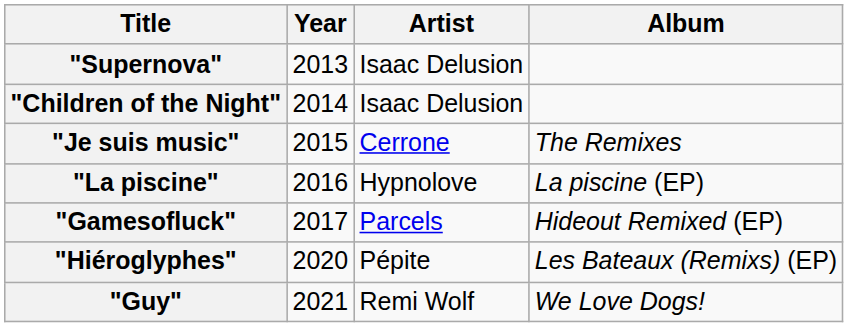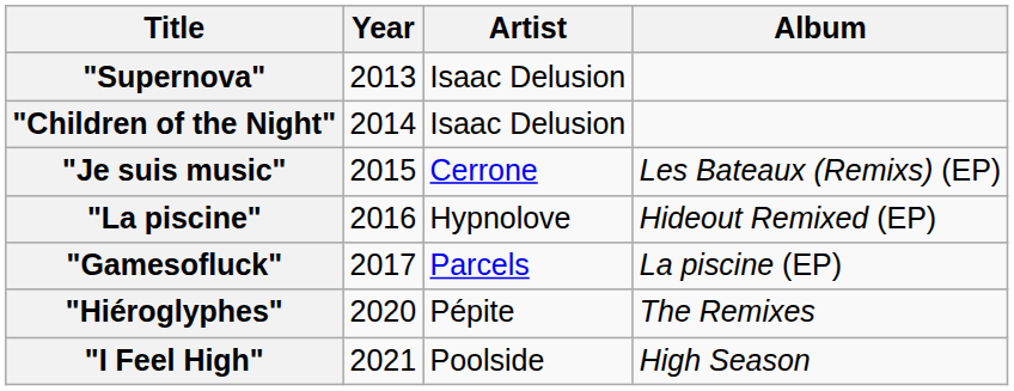"Je suis music" | Album: The Remixes -> Les Bateaux (Remixs) (EP)
"La piscine" | Album: La piscine (EP) -> Hideout Remixed (EP)
"Gamesofluck" | Album: Hideout Remixed (EP) -> La piscine (EP)
"Hiéroglyphes" | Album: Les Bateaux (Remixs) (EP) -> The Remixes
+ row: "I Feel High" | 2021 | Poolside | High Season
- row: "Guy" | 2021 | Remi Wolf | We Love Dogs!
